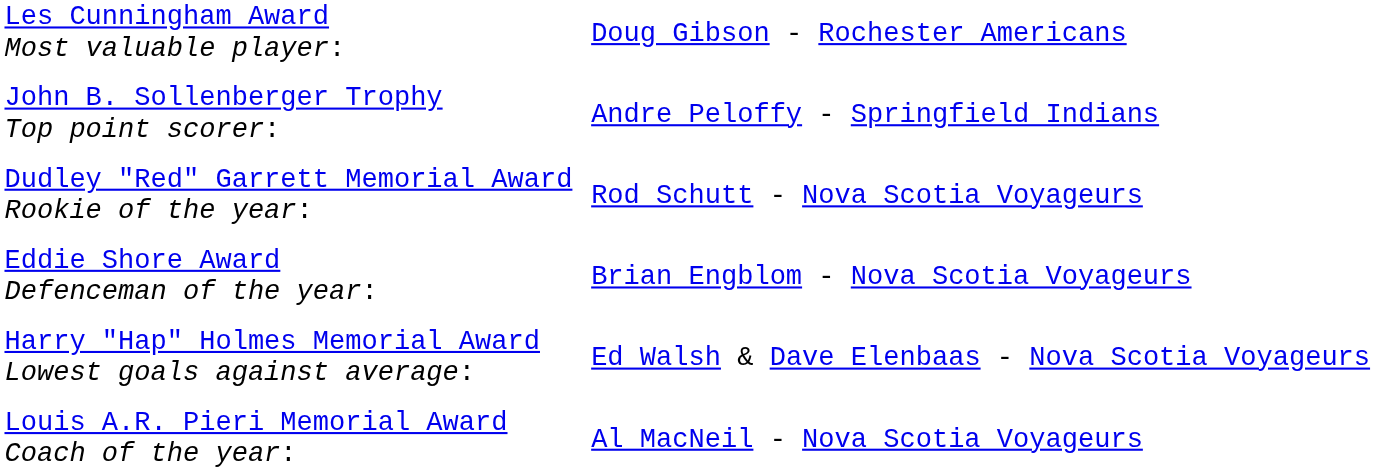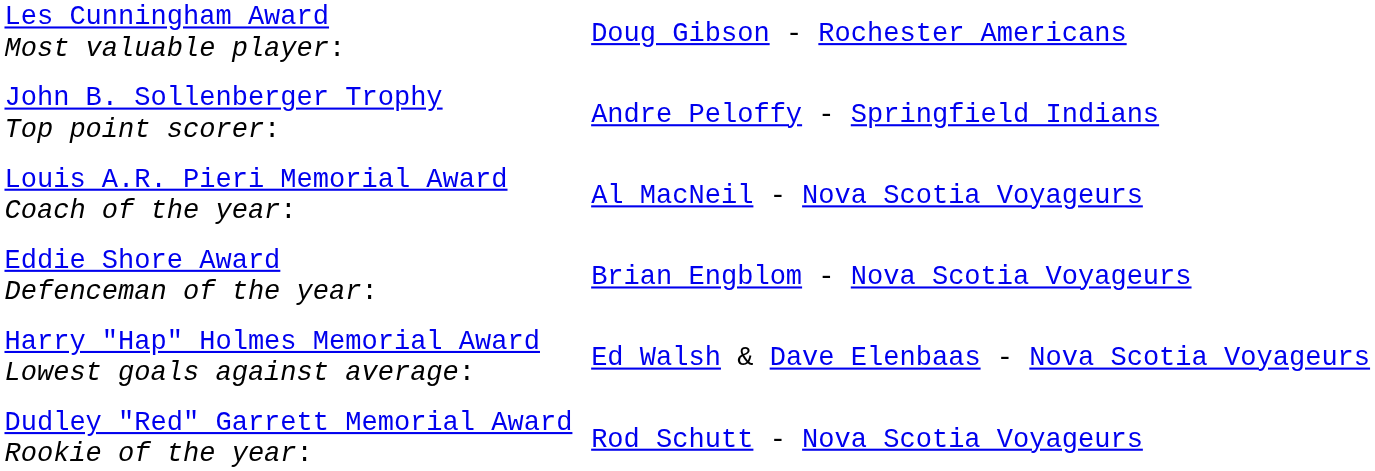rows swapped: Dudley "Red" Garrett Memorial Award Rookie of the year: <-> Louis A.R. Pieri Memorial Award Coach of the year:
